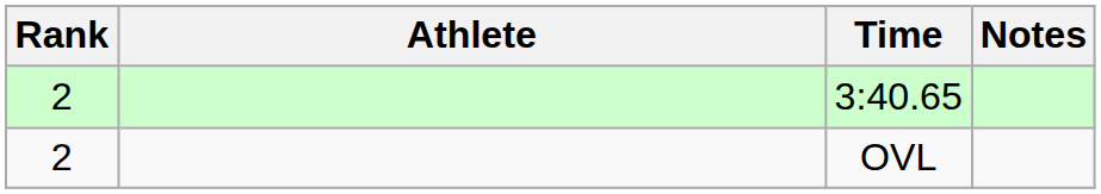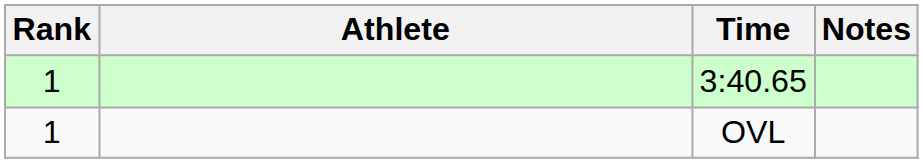3:40.65 | Rank: 2 -> 1
OVL | Rank: 2 -> 1
